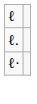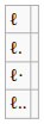+ row: ℓ..
